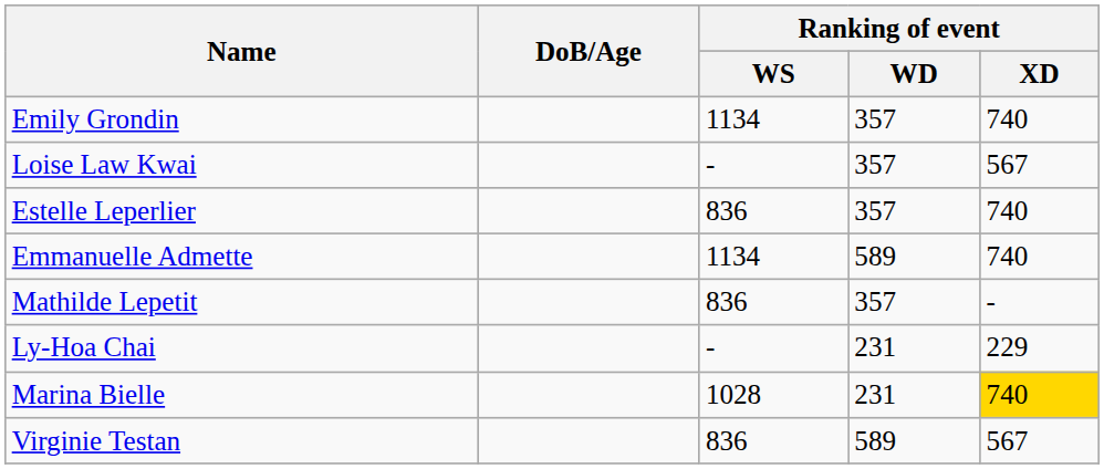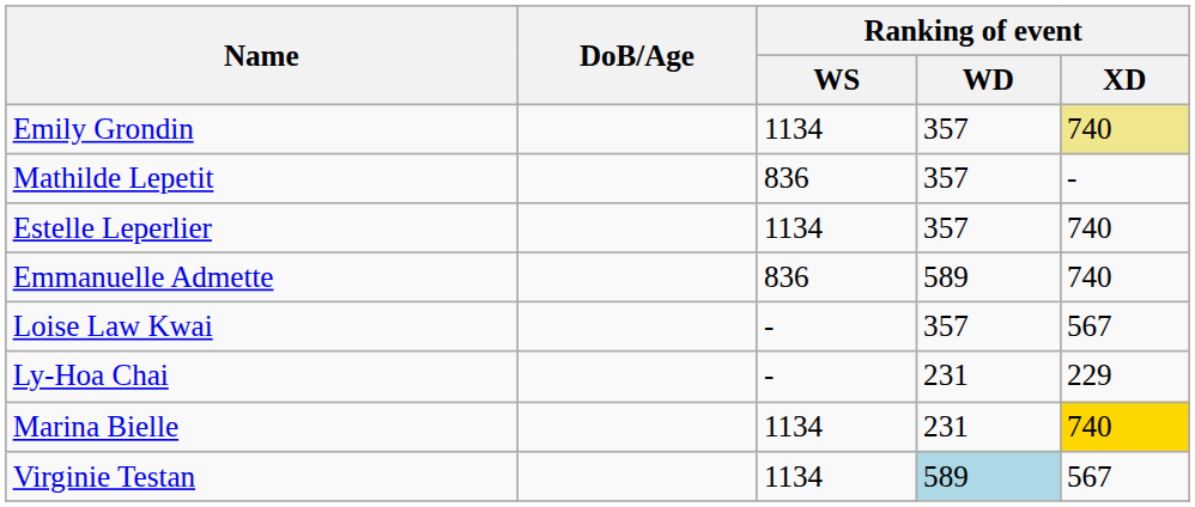Emily Grondin | Ranking of event / XD: no background -> khaki background
rows swapped: Mathilde Lepetit <-> Loise Law Kwai
Estelle Leperlier | Ranking of event / WS: 836 -> 1134
Emmanuelle Admette | Ranking of event / WS: 1134 -> 836
Marina Bielle | Ranking of event / WS: 1028 -> 1134
Virginie Testan | Ranking of event / WS: 836 -> 1134
Virginie Testan | Ranking of event / WD: no background -> lightblue background
